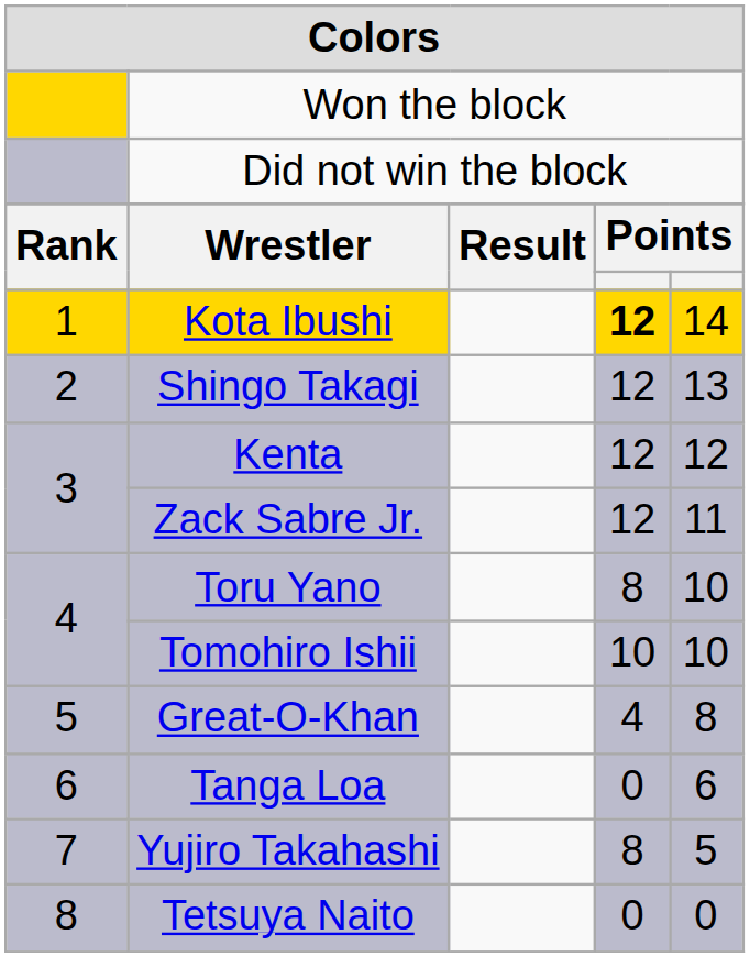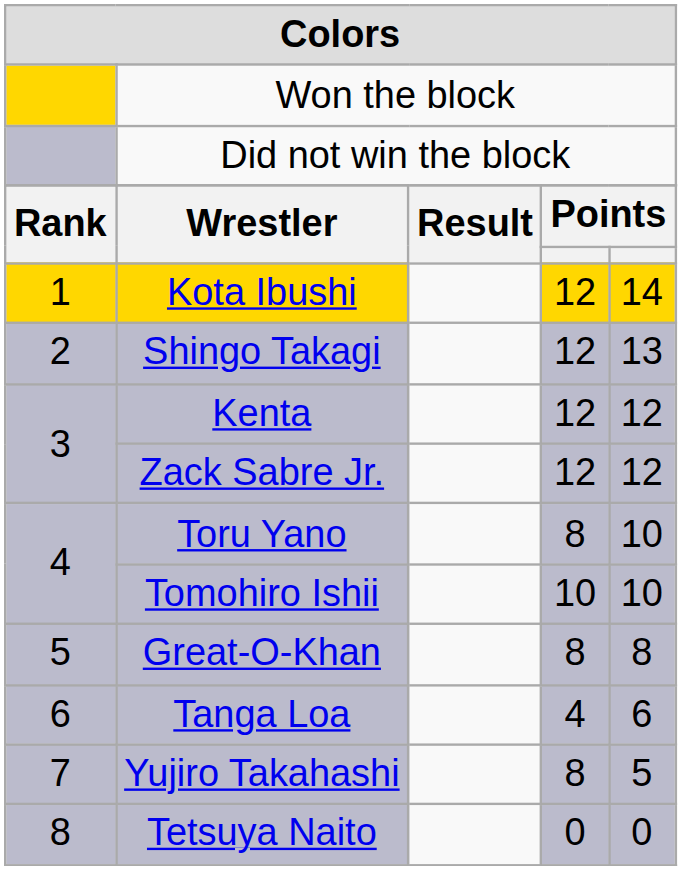Kota Ibushi | column 4: bold -> normal
Zack Sabre Jr. | column 5: 11 -> 12
Great-O-Khan | column 4: 4 -> 8
Tanga Loa | column 4: 0 -> 4
